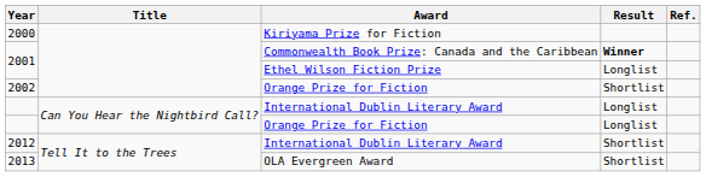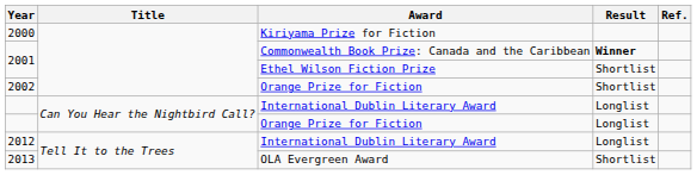2001 / Ethel Wilson Fiction Prize | Result: Longlist -> Shortlist
2012 | Result: Shortlist -> Longlist
